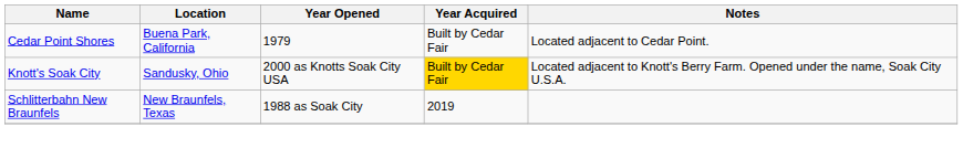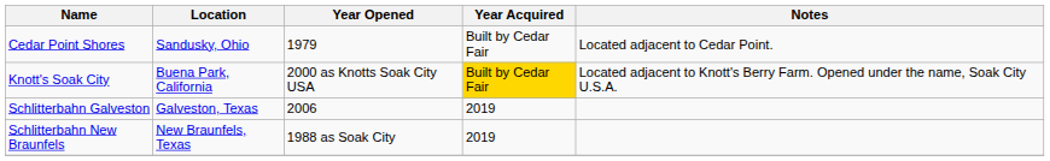Cedar Point Shores | Location: Buena Park, California -> Sandusky, Ohio
Knott's Soak City | Location: Sandusky, Ohio -> Buena Park, California
+ row: Schlitterbahn Galveston | Galveston, Texas | 2006 | 2019
